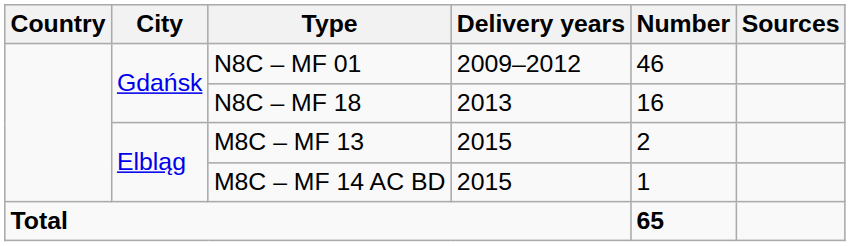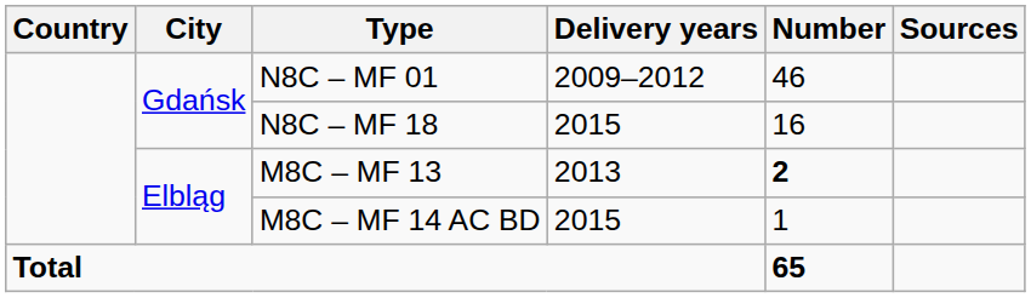N8C – MF 18 | Delivery years: 2013 -> 2015
M8C – MF 13 | Delivery years: 2015 -> 2013
M8C – MF 13 | Number: normal -> bold
